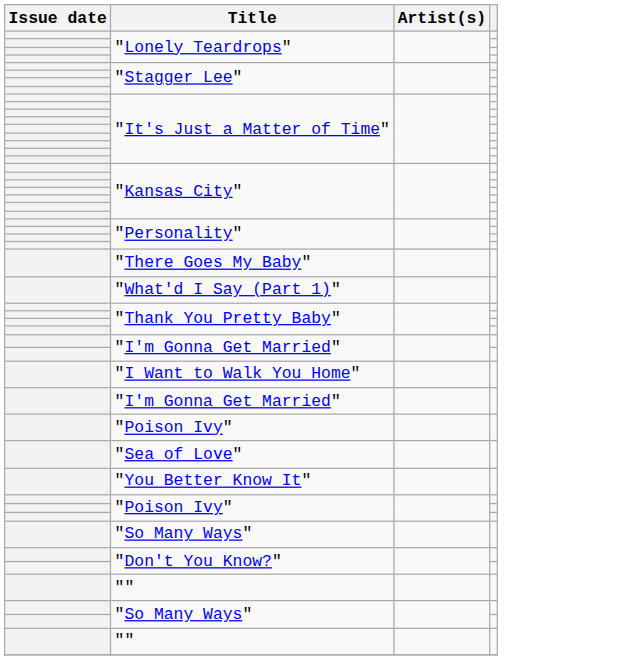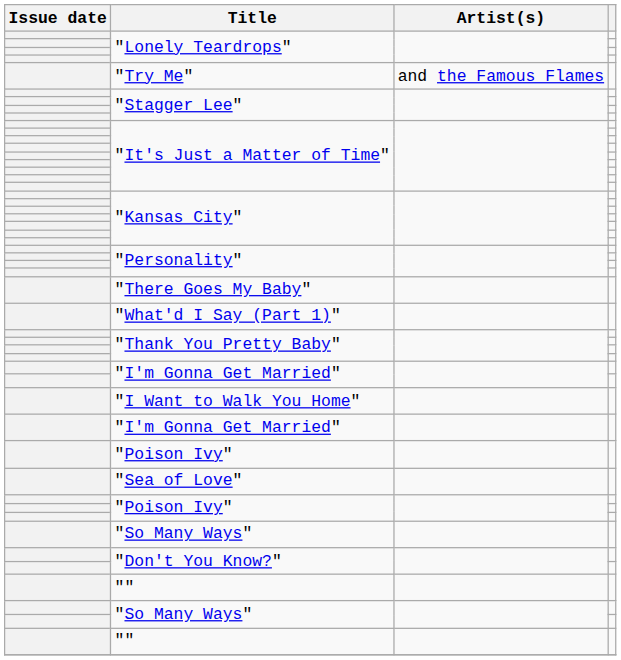+ row: "Try Me" | and the Famous Flames
- row: "You Better Know It"
